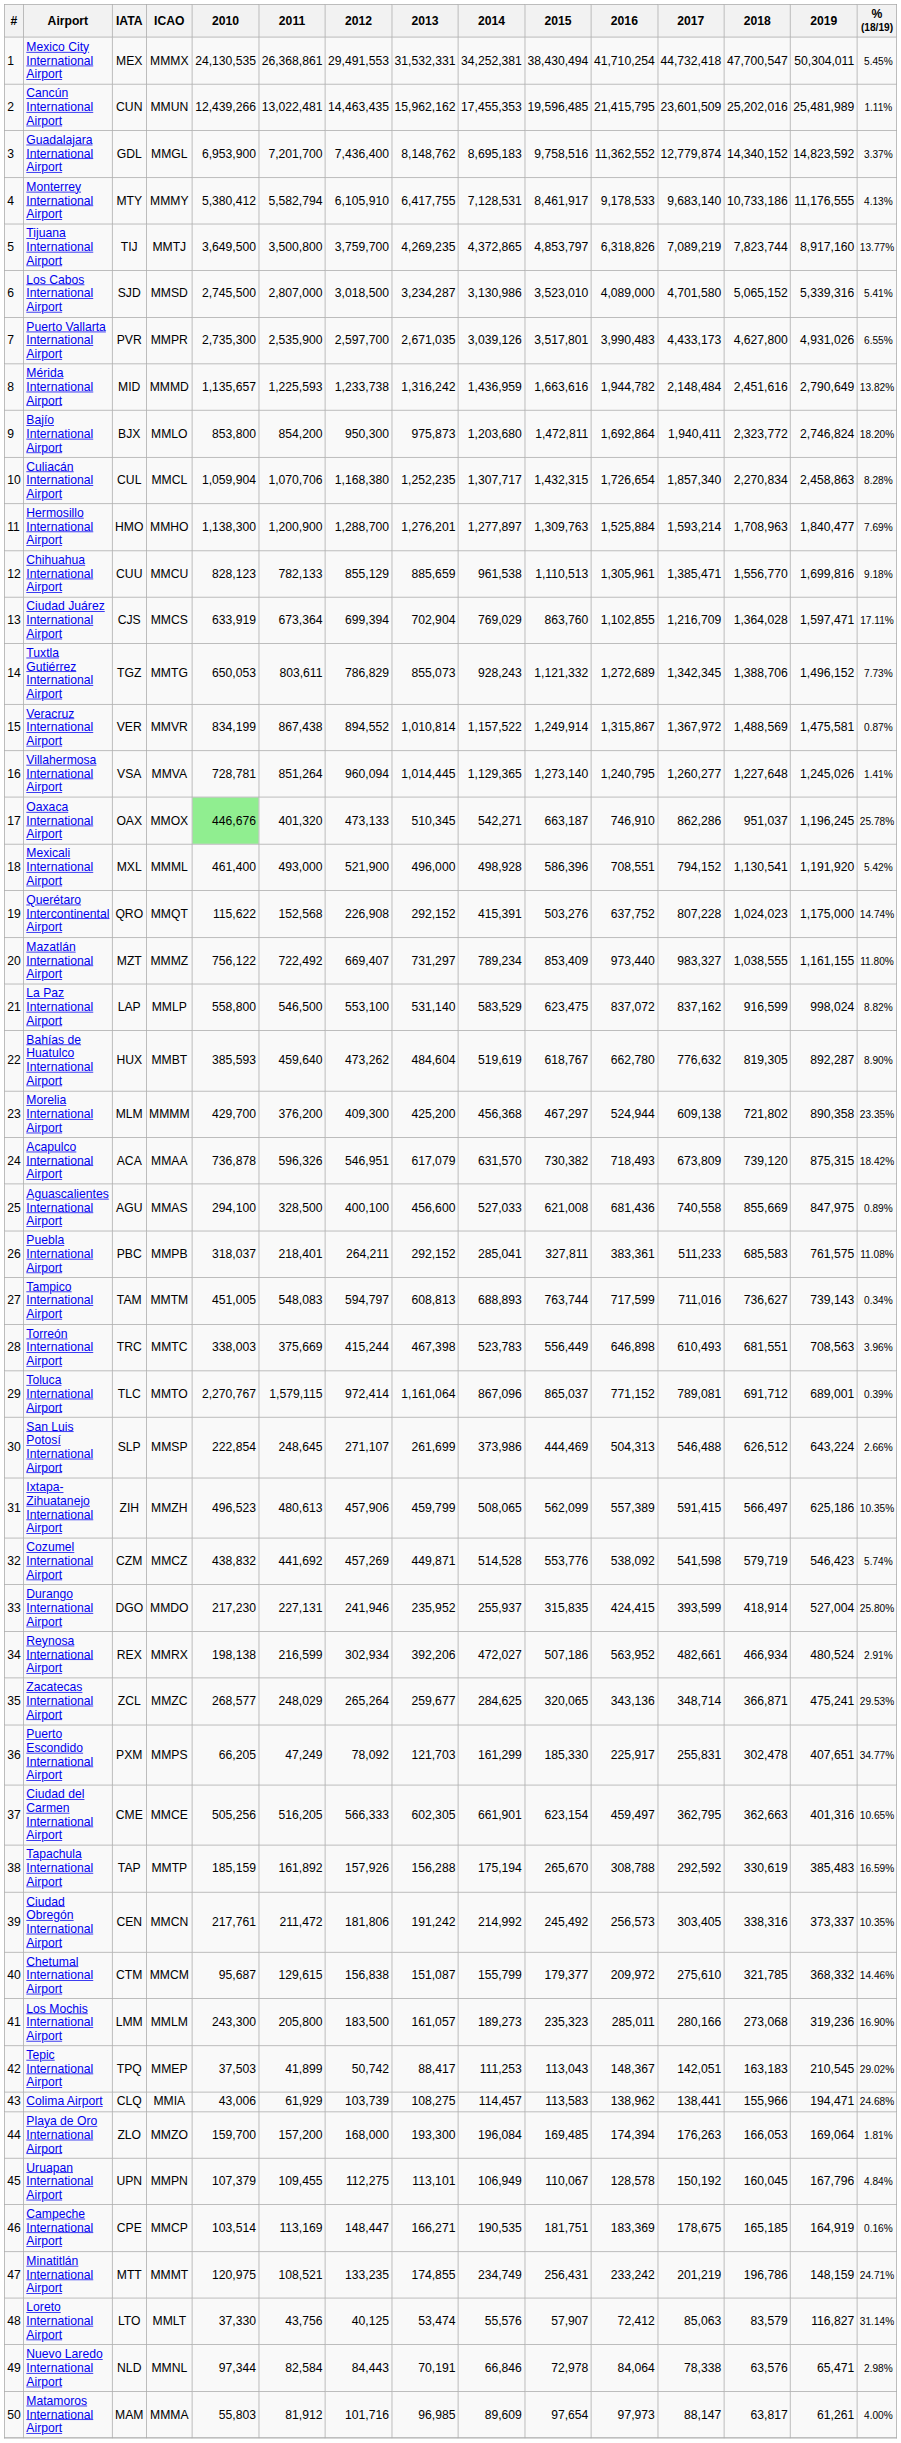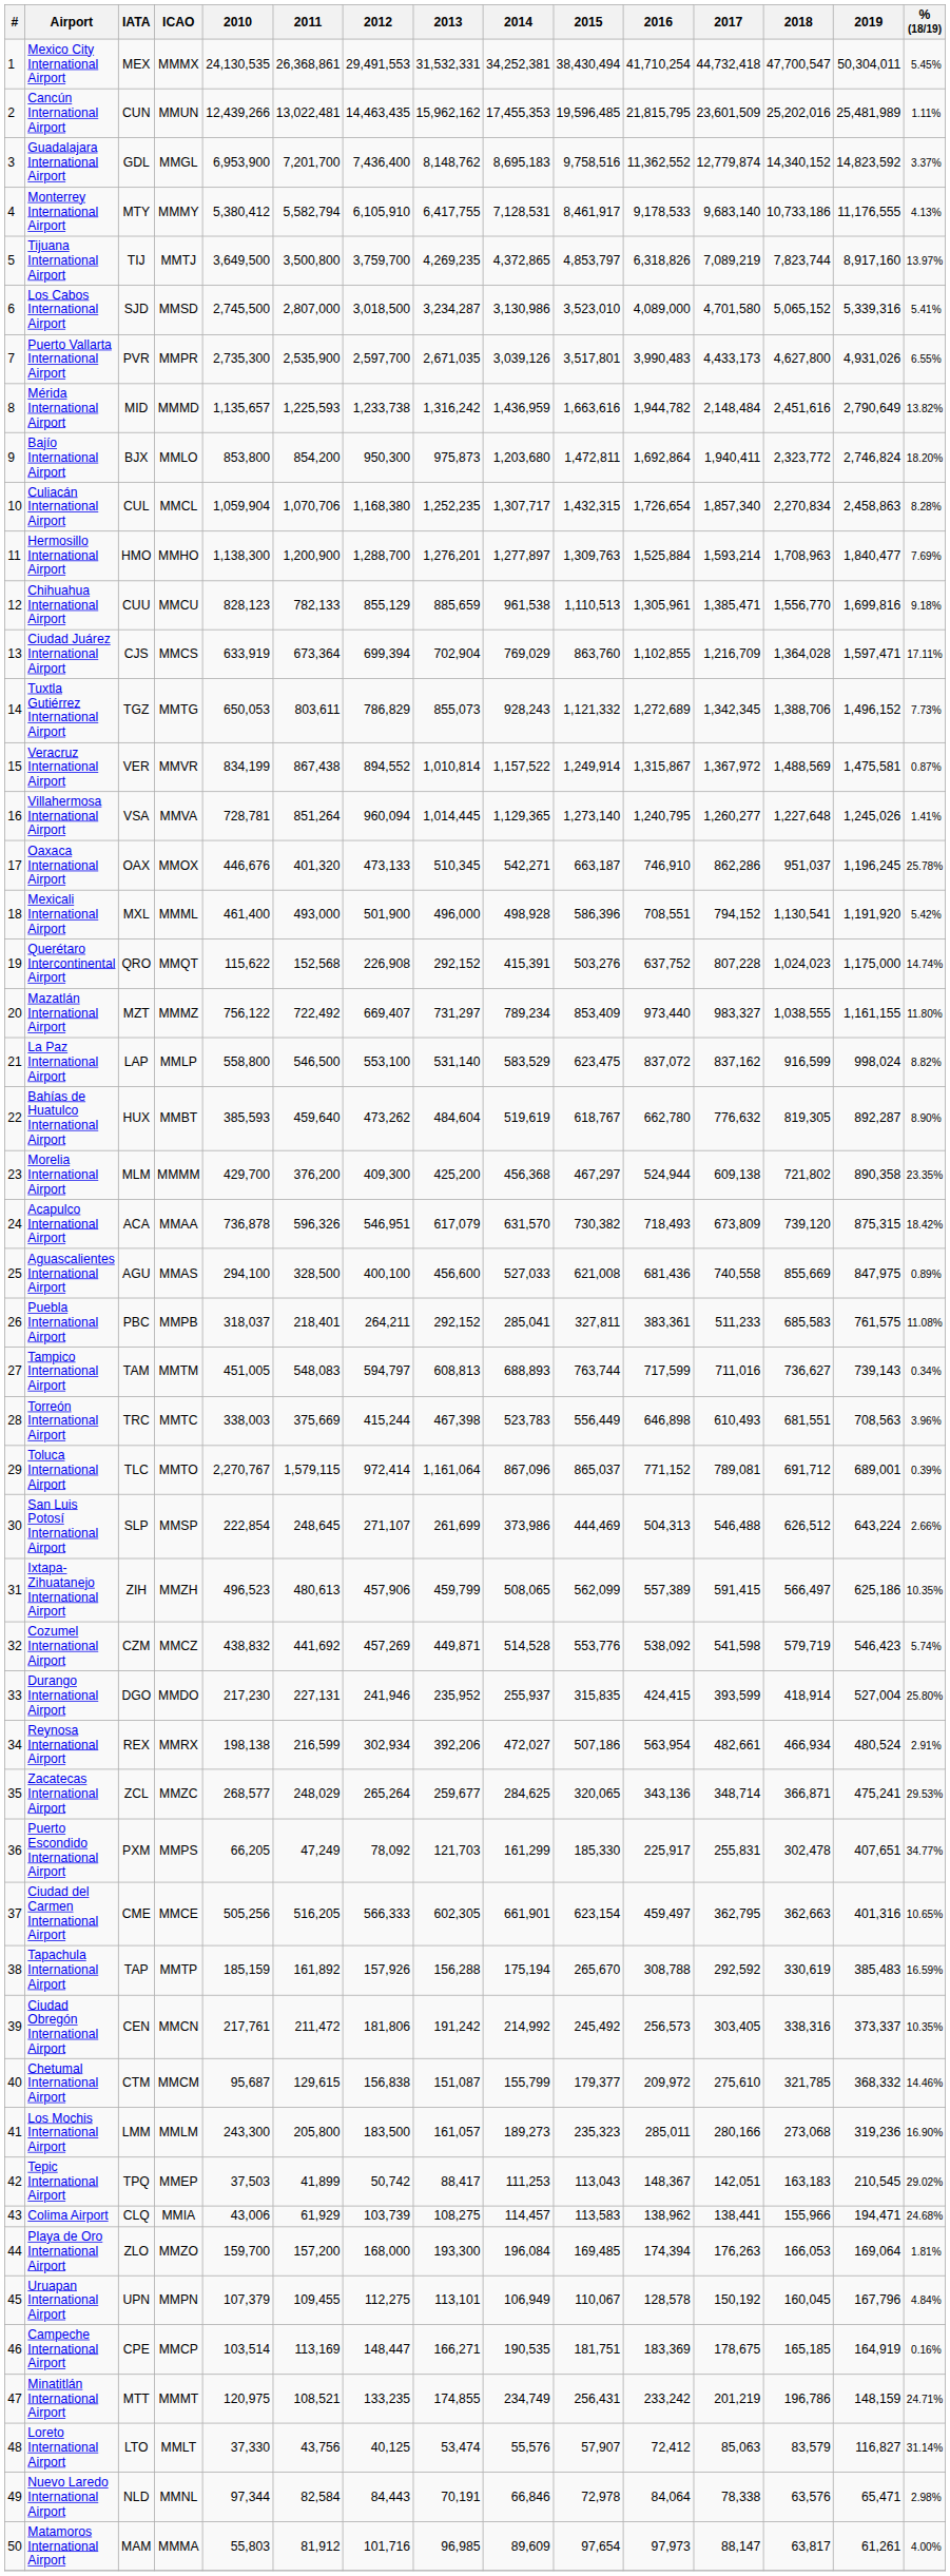Cancún International Airport | 2016: 21,415,795 -> 21,815,795
Tijuana International Airport | % (18/19): 13.77% -> 13.97%
Oaxaca International Airport | 2010: lightgreen background -> no background
Mexicali International Airport | 2012: 521,900 -> 501,900
Reynosa International Airport | 2016: 563,952 -> 563,954
